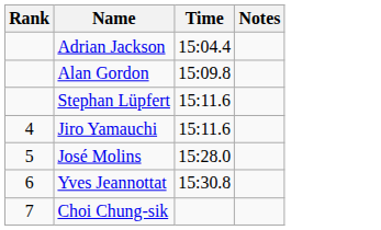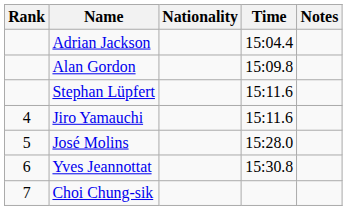+ column: Nationality
